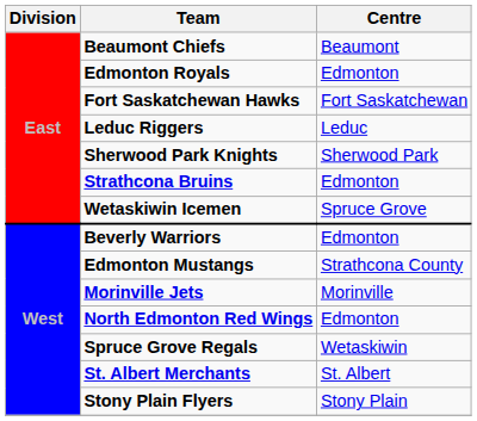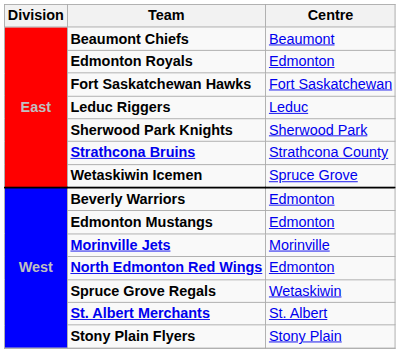Strathcona Bruins | Centre: Edmonton -> Strathcona County
Edmonton Mustangs | Centre: Strathcona County -> Edmonton
